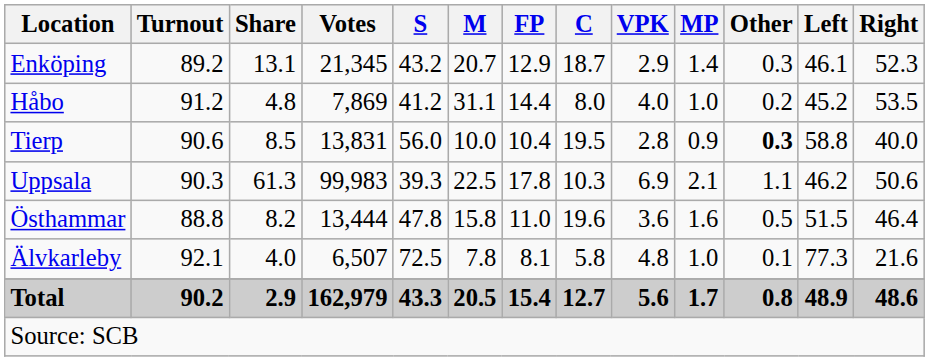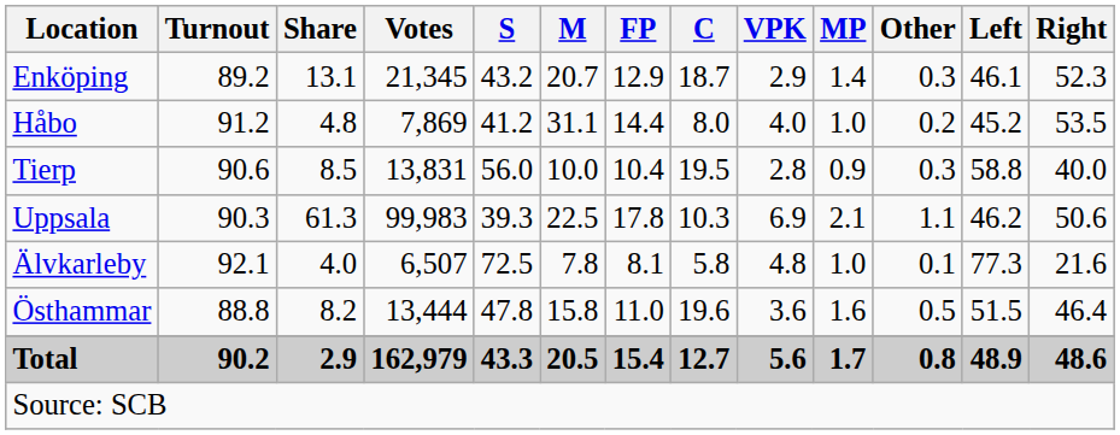Tierp | Other: bold -> normal
rows swapped: Älvkarleby <-> Östhammar
